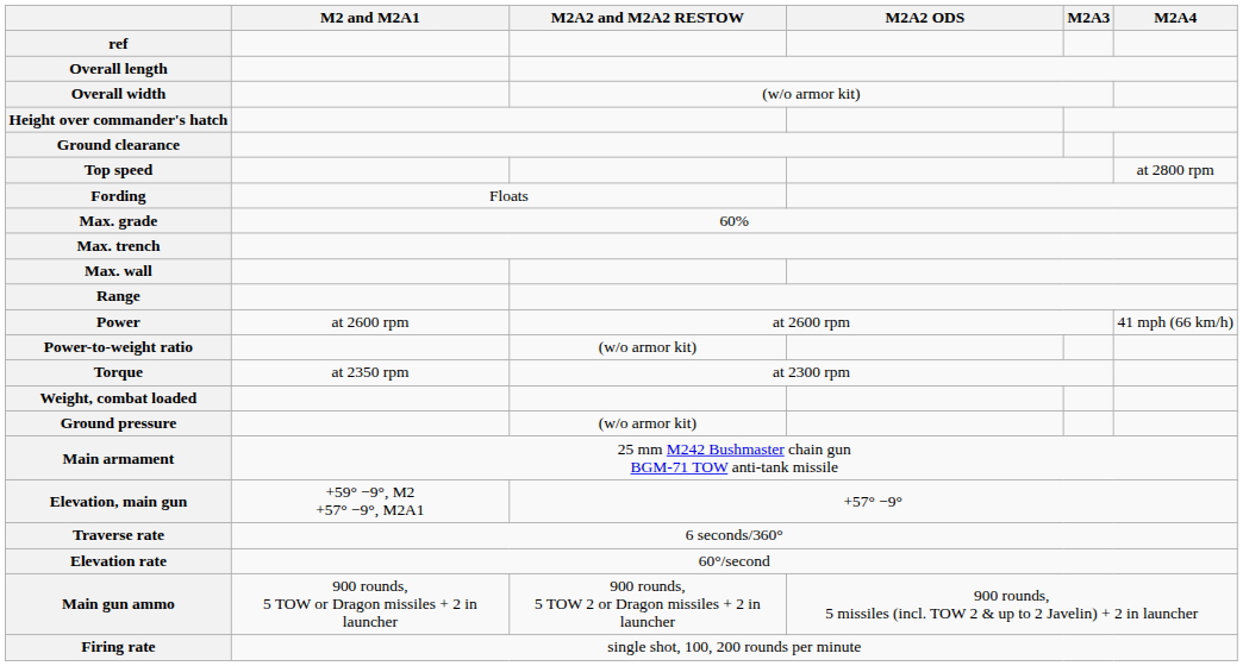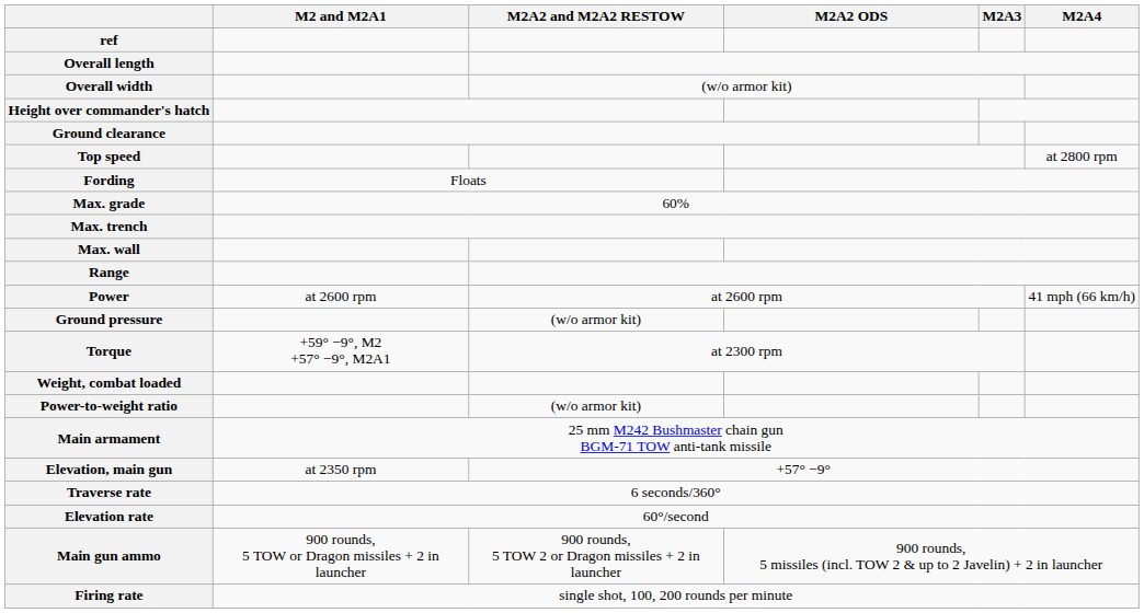rows swapped: Power-to-weight ratio <-> Ground pressure
Torque | M2 and M2A1: at 2350 rpm -> +59° −9°, M2 +57° −9°, M2A1
Elevation, main gun | M2 and M2A1: +59° −9°, M2 +57° −9°, M2A1 -> at 2350 rpm
